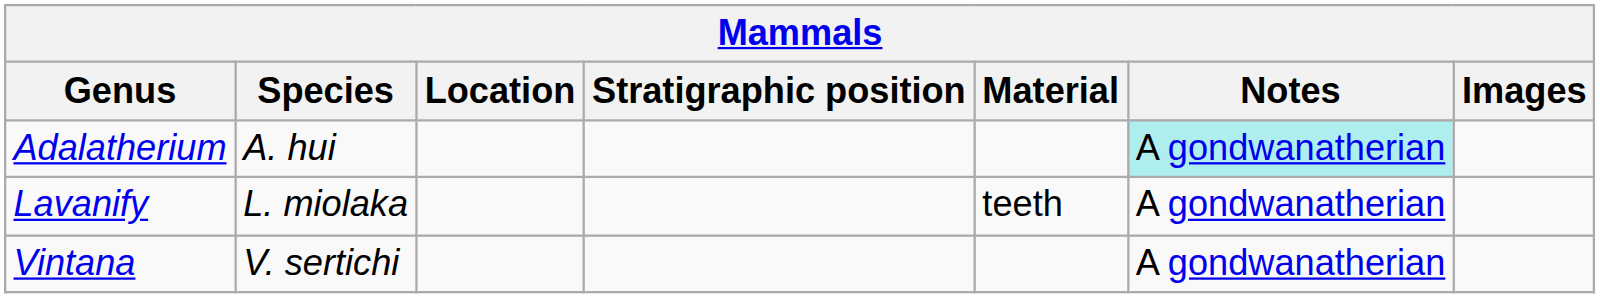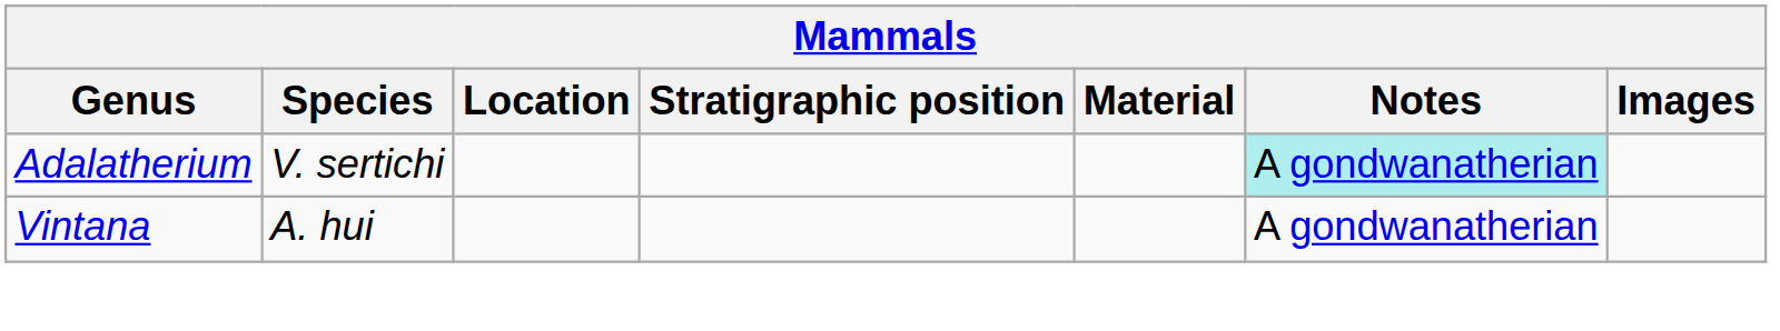Adalatherium | Species: A. hui -> V. sertichi
- row: Lavanify | L. miolaka | teeth | A gondwanatherian
Vintana | Species: V. sertichi -> A. hui
